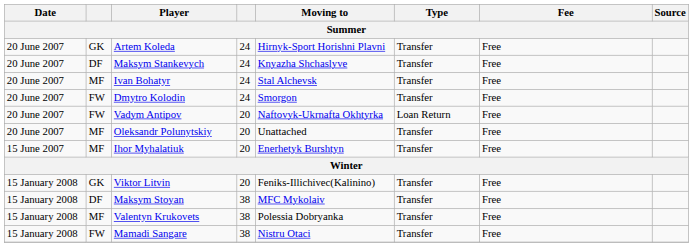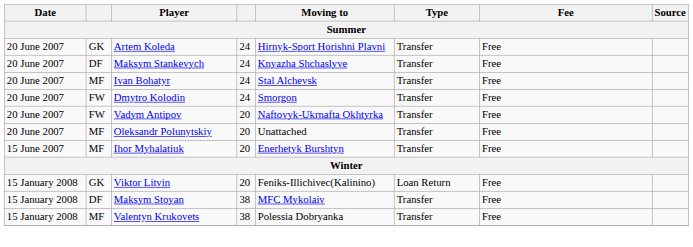Vadym Antipov | Type: Loan Return -> Transfer
Viktor Litvin | Type: Transfer -> Loan Return
- row: 15 January 2008 | FW | Mamadi Sangare | 38 | Nistru Otaci | Transfer | Free
